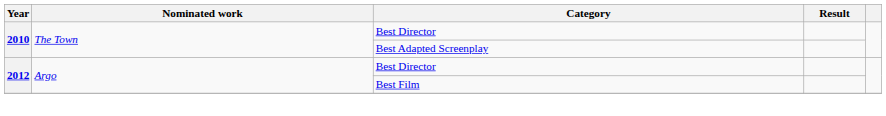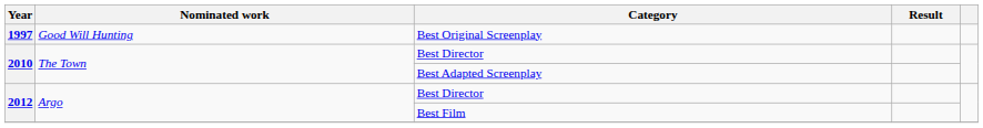+ row: 1997 | Good Will Hunting | Best Original Screenplay
